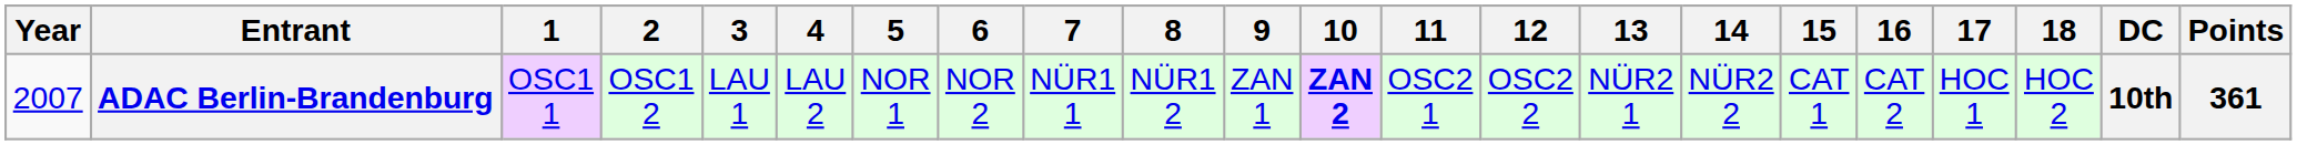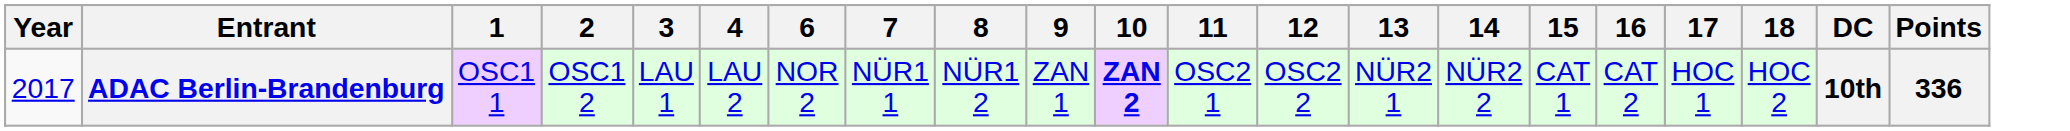- column: 5 | NOR 1
ADAC Berlin-Brandenburg | Year: 2007 -> 2017
ADAC Berlin-Brandenburg | Points: 361 -> 336
